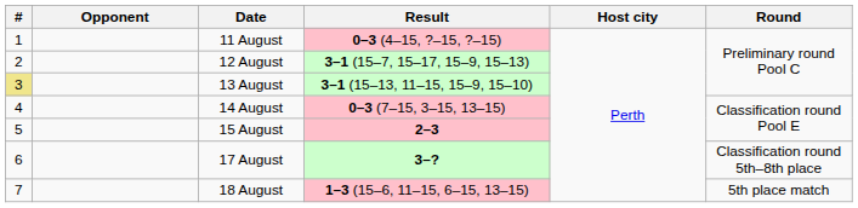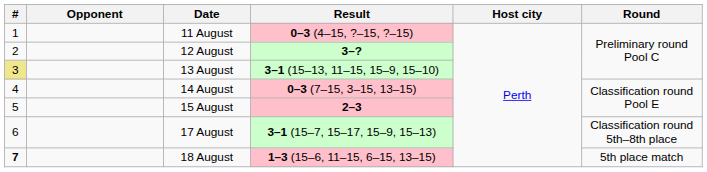12 August | Result: 3–1 (15–7, 15–17, 15–9, 15–13) -> 3–?
17 August | Result: 3–? -> 3–1 (15–7, 15–17, 15–9, 15–13)
18 August | #: normal -> bold
